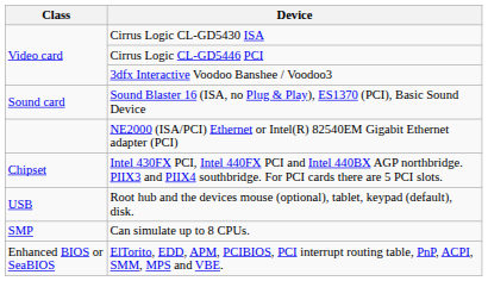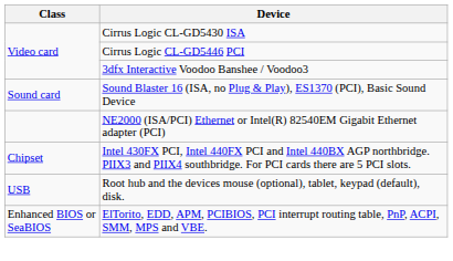- row: SMP | Can simulate up to 8 CPUs.
